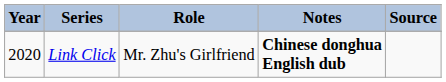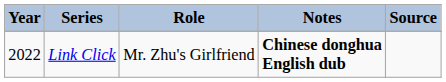Link Click | Year: 2020 -> 2022
